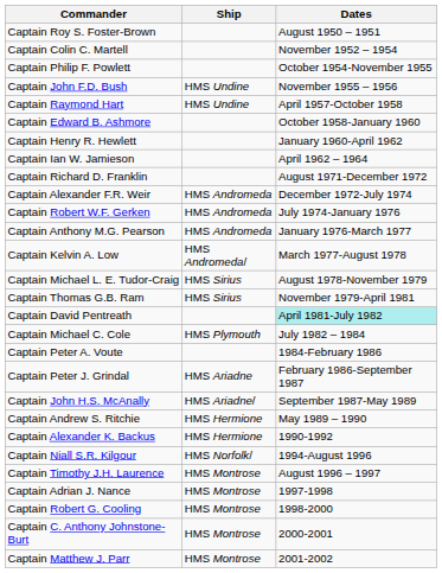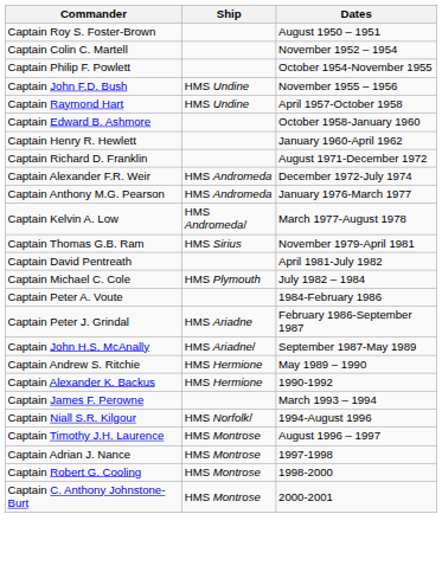- row: Captain Ian W. Jamieson | April 1962 – 1964
- row: Captain Robert W.F. Gerken | HMS Andromeda | July 1974-January 1976
- row: Captain Michael L. E. Tudor-Craig | HMS Sirius | August 1978-November 1979
Captain David Pentreath | Dates: paleturquoise background -> no background
+ row: Captain James F. Perowne | March 1993 – 1994
- row: Captain Matthew J. Parr | HMS Montrose | 2001-2002
